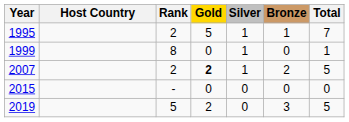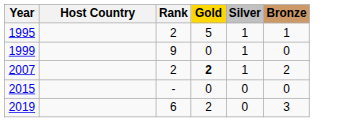- column: Total | 7 | 1 | 5 | 0 | 5
1999 | Rank: 8 -> 9
2019 | Rank: 5 -> 6
